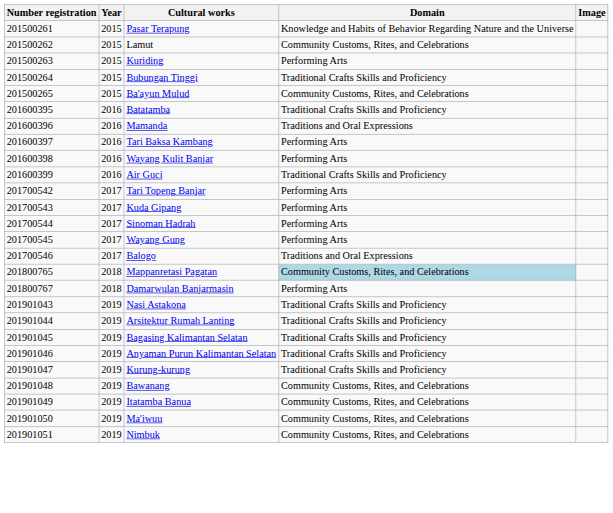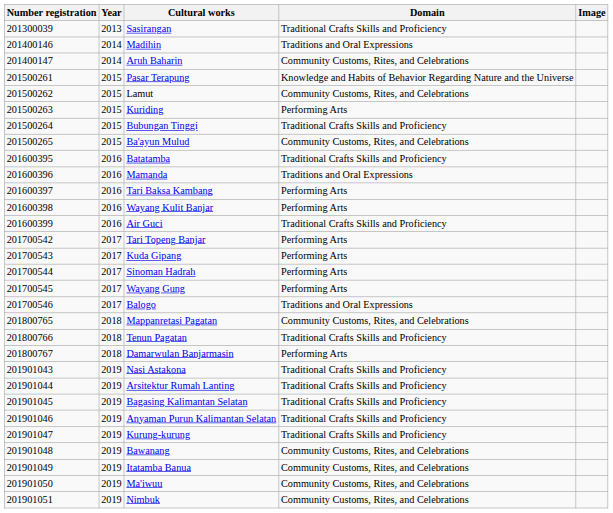+ row: 201300039 | 2013 | Sasirangan | Traditional Crafts Skills and Proficiency
+ row: 201400146 | 2014 | Madihin | Traditions and Oral Expressions
+ row: 201400147 | 2014 | Aruh Baharin | Community Customs, Rites, and Celebrations
Mappanretasi Pagatan | Domain: lightblue background -> no background
+ row: 201800766 | 2018 | Tenun Pagatan | Traditional Crafts Skills and Proficiency
